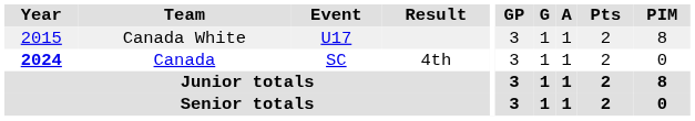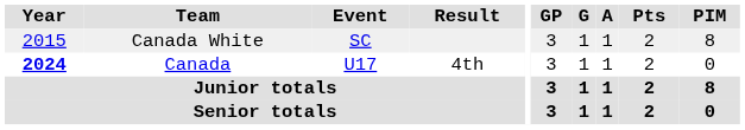Canada White | Event: U17 -> SC
Canada | Event: SC -> U17
